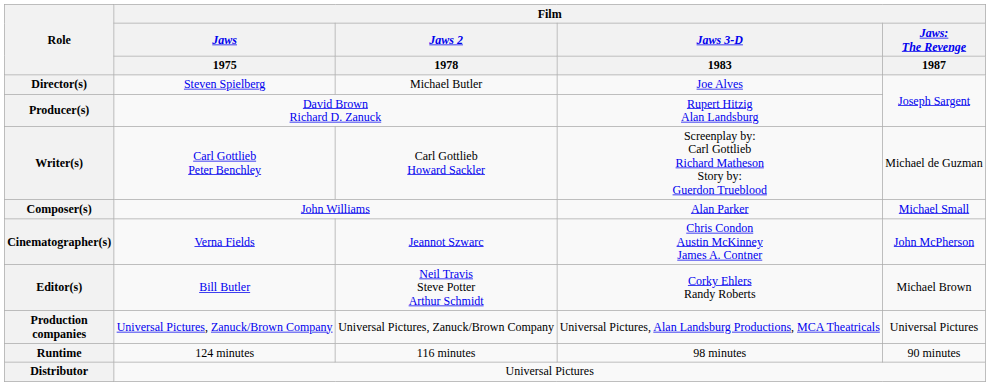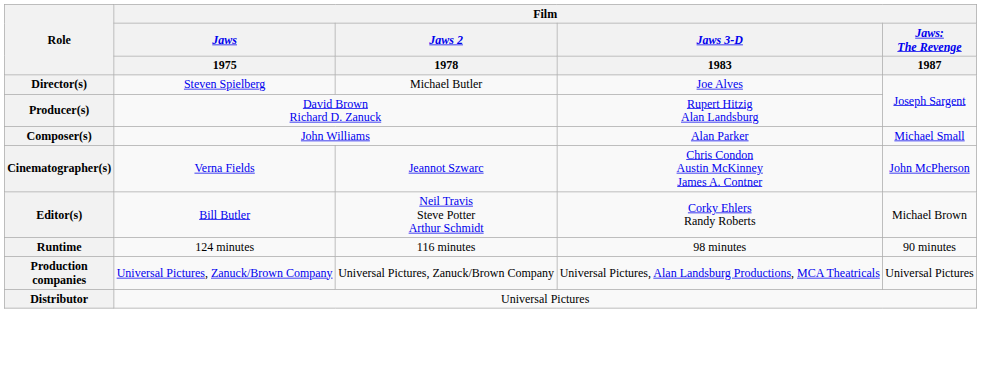- row: Writer(s) | Carl Gottlieb Peter Benchley | Carl Gottlieb Howard Sackler | Screenplay by: Carl Gottlieb Richard Matheson Story by: Guerdon Trueblood | Michael de Guzman
rows swapped: Runtime <-> Production companies
